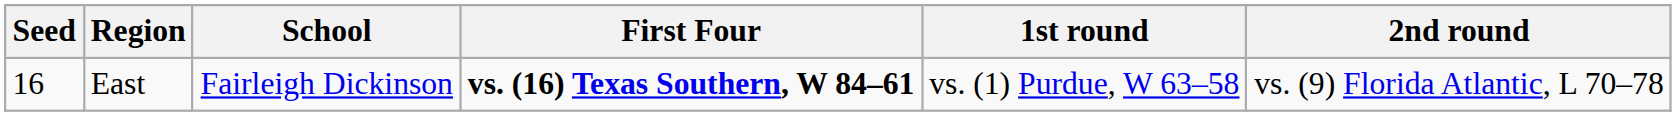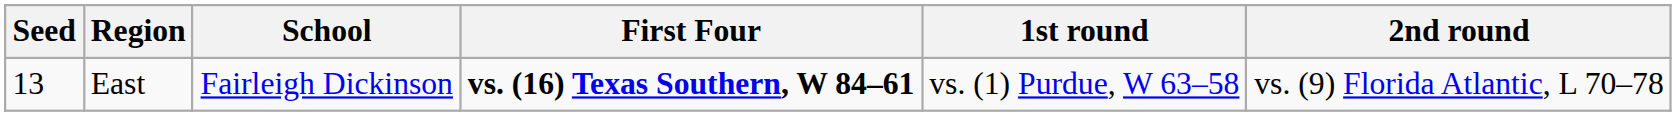East | Seed: 16 -> 13
